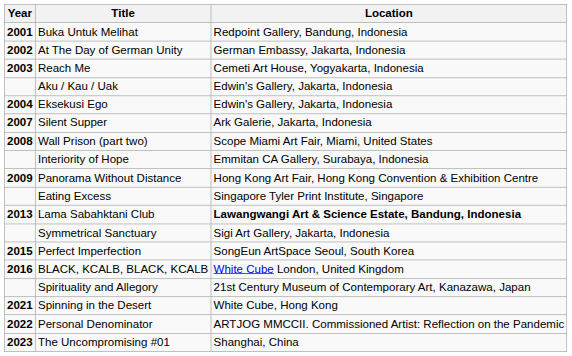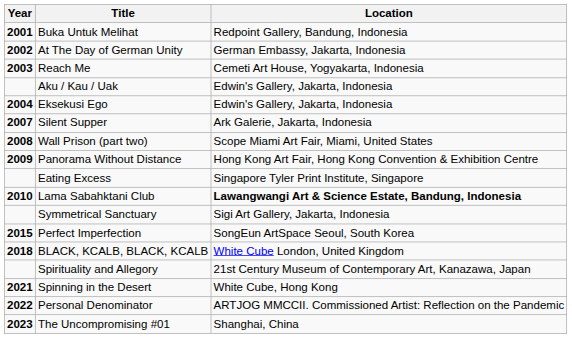- row: Interiority of Hope | Emmitan CA Gallery, Surabaya, Indonesia
Lama Sabahktani Club | Year: 2013 -> 2010
BLACK, KCALB, BLACK, KCALB | Year: 2016 -> 2018
